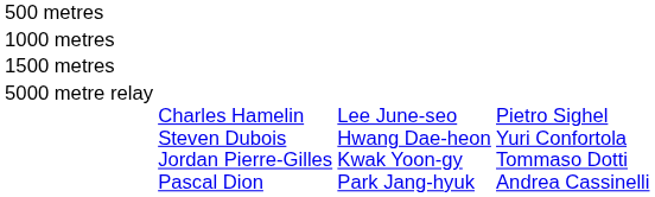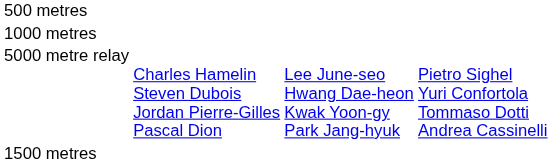rows swapped: 1500 metres <-> 5000 metre relay
